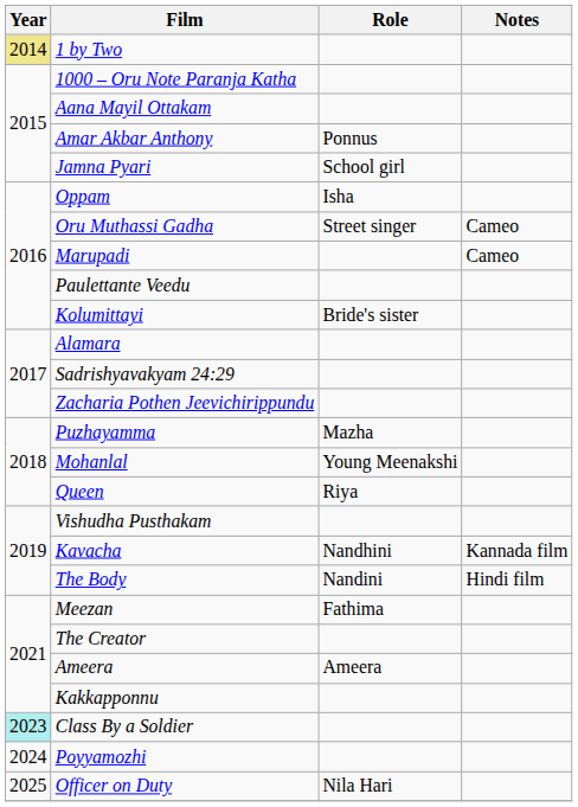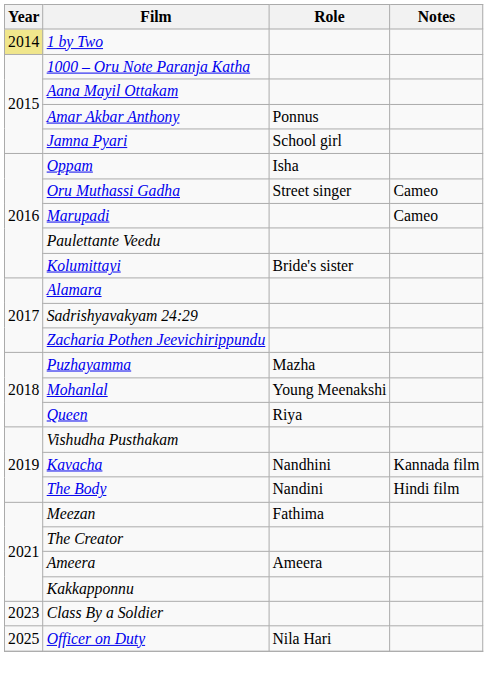Class By a Soldier | Year: paleturquoise background -> no background
- row: 2024 | Poyyamozhi
